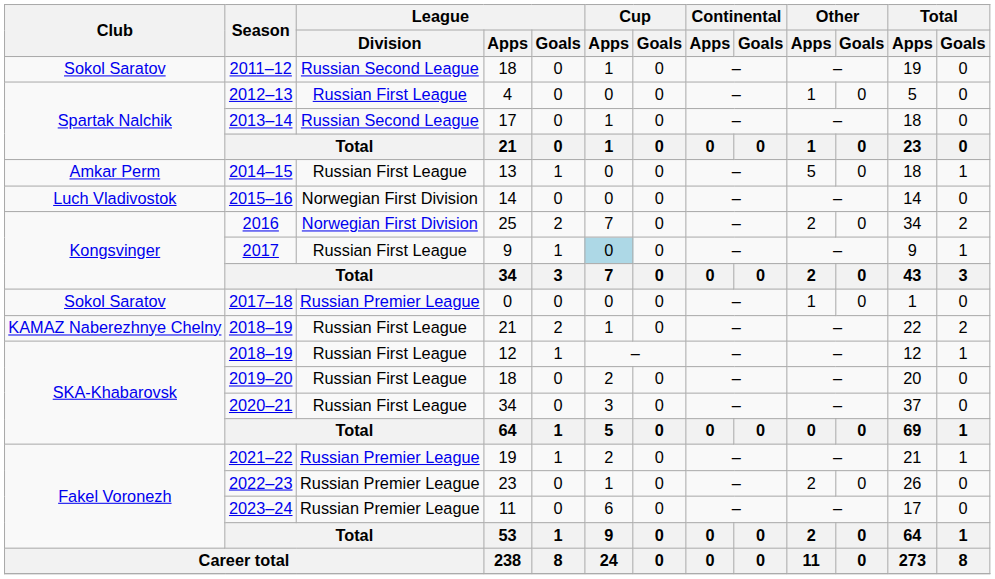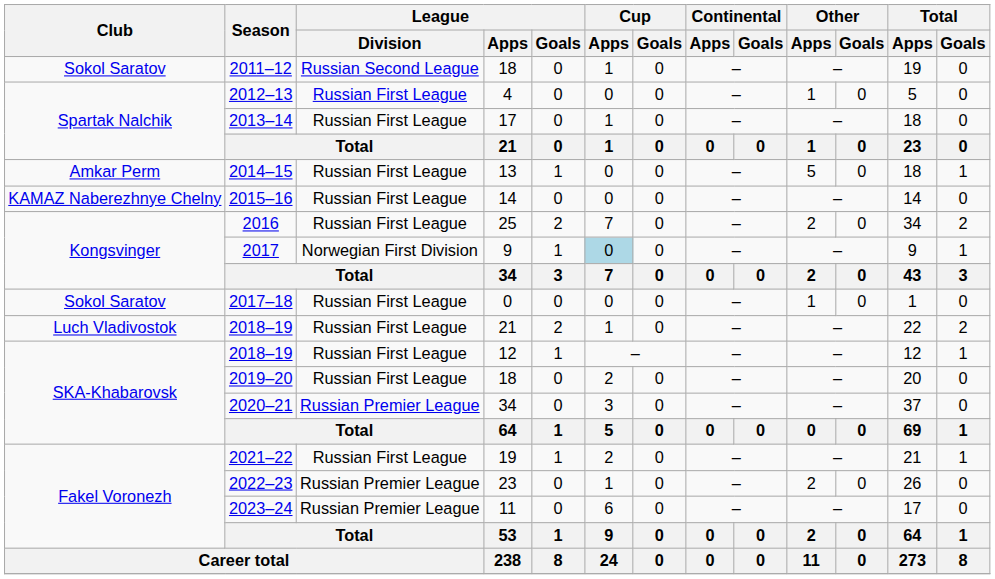2013–14 | League / Division: Russian Second League -> Russian First League
2015–16 | Club: Luch Vladivostok -> KAMAZ Naberezhnye Chelny
2015–16 | League / Division: Norwegian First Division -> Russian First League
2016 | League / Division: Norwegian First Division -> Russian First League
2017 | League / Division: Russian First League -> Norwegian First Division
2017–18 | League / Division: Russian Premier League -> Russian First League
2018–19 / 21 | Club: KAMAZ Naberezhnye Chelny -> Luch Vladivostok
2020–21 | League / Division: Russian First League -> Russian Premier League
2021–22 | League / Division: Russian Premier League -> Russian First League
